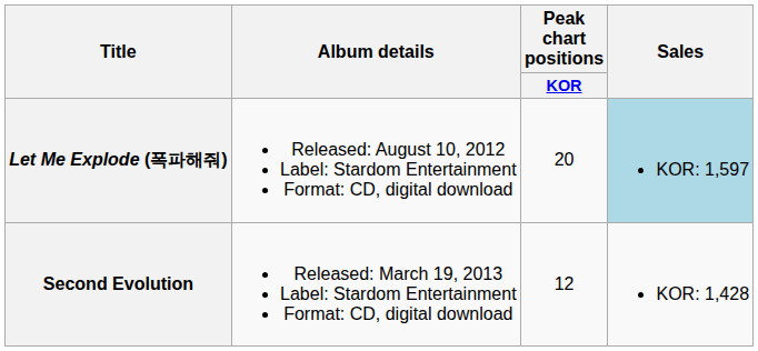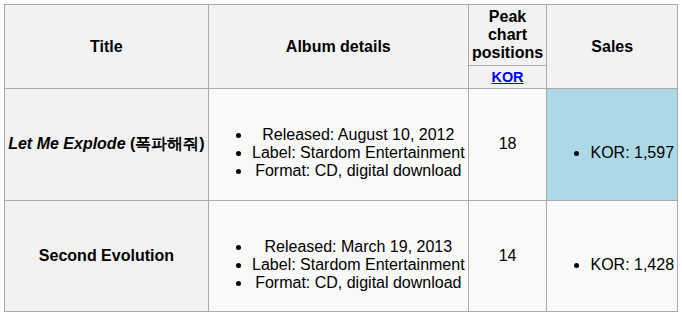Let Me Explode (폭파해줘) | Peak chart positions / KOR: 20 -> 18
Second Evolution | Peak chart positions / KOR: 12 -> 14
